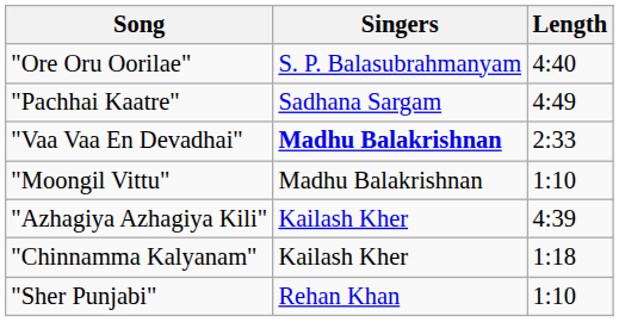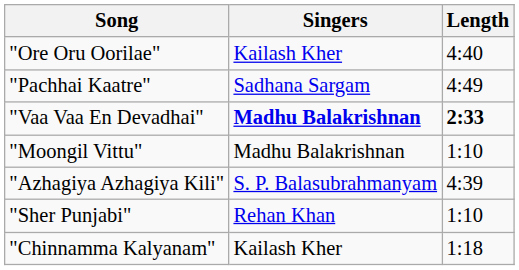"Ore Oru Oorilae" | Singers: S. P. Balasubrahmanyam -> Kailash Kher
"Vaa Vaa En Devadhai" | Length: normal -> bold
"Azhagiya Azhagiya Kili" | Singers: Kailash Kher -> S. P. Balasubrahmanyam
rows swapped: "Chinnamma Kalyanam" <-> "Sher Punjabi"
